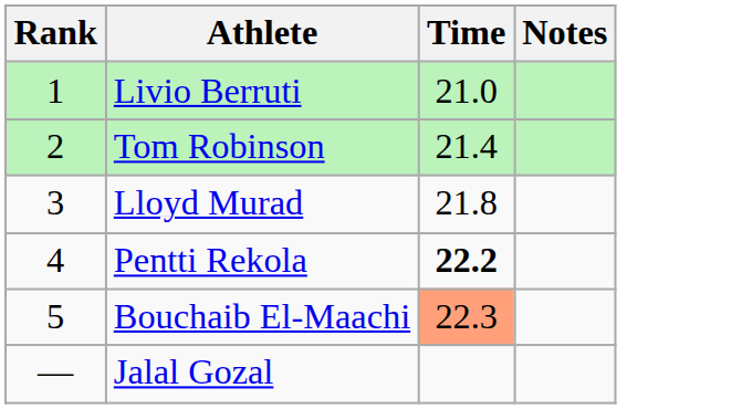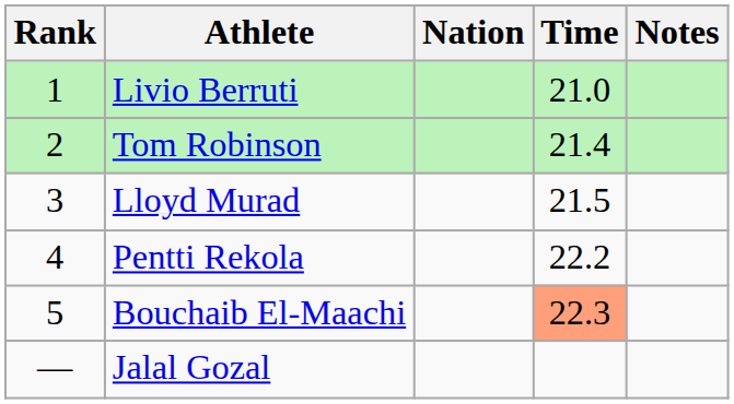+ column: Nation
Lloyd Murad | Time: 21.8 -> 21.5
Pentti Rekola | Time: bold -> normal
